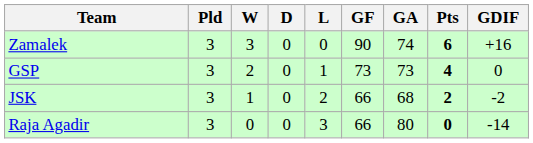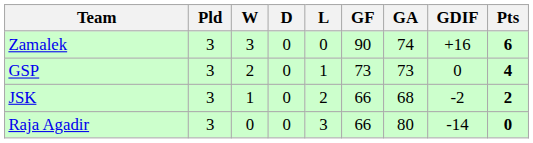columns swapped: GDIF <-> Pts
